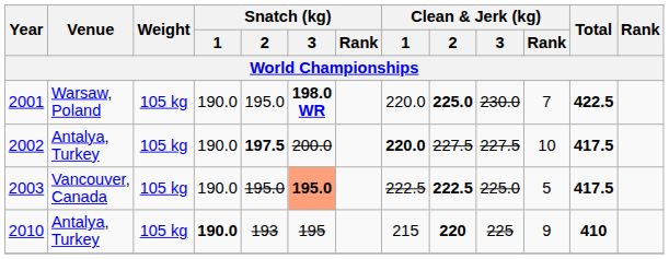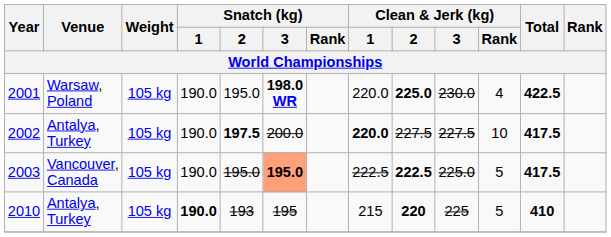2001 | Clean & Jerk (kg) / Rank: 7 -> 4
2010 | Clean & Jerk (kg) / Rank: 9 -> 5
